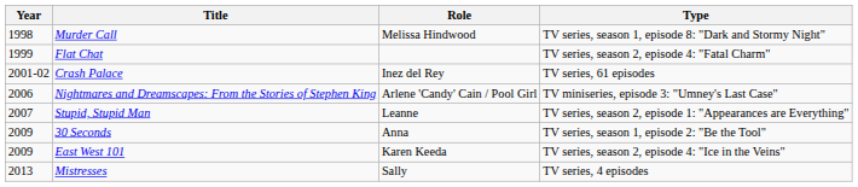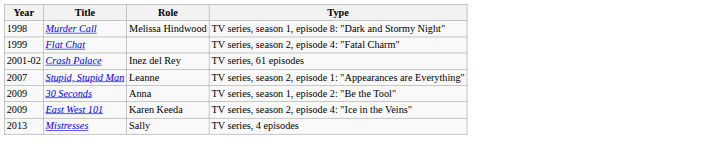- row: 2006 | Nightmares and Dreamscapes: From the Stories of Stephen King | Arlene 'Candy' Cain / Pool Girl | TV miniseries, episode 3: "Umney's Last Case"
